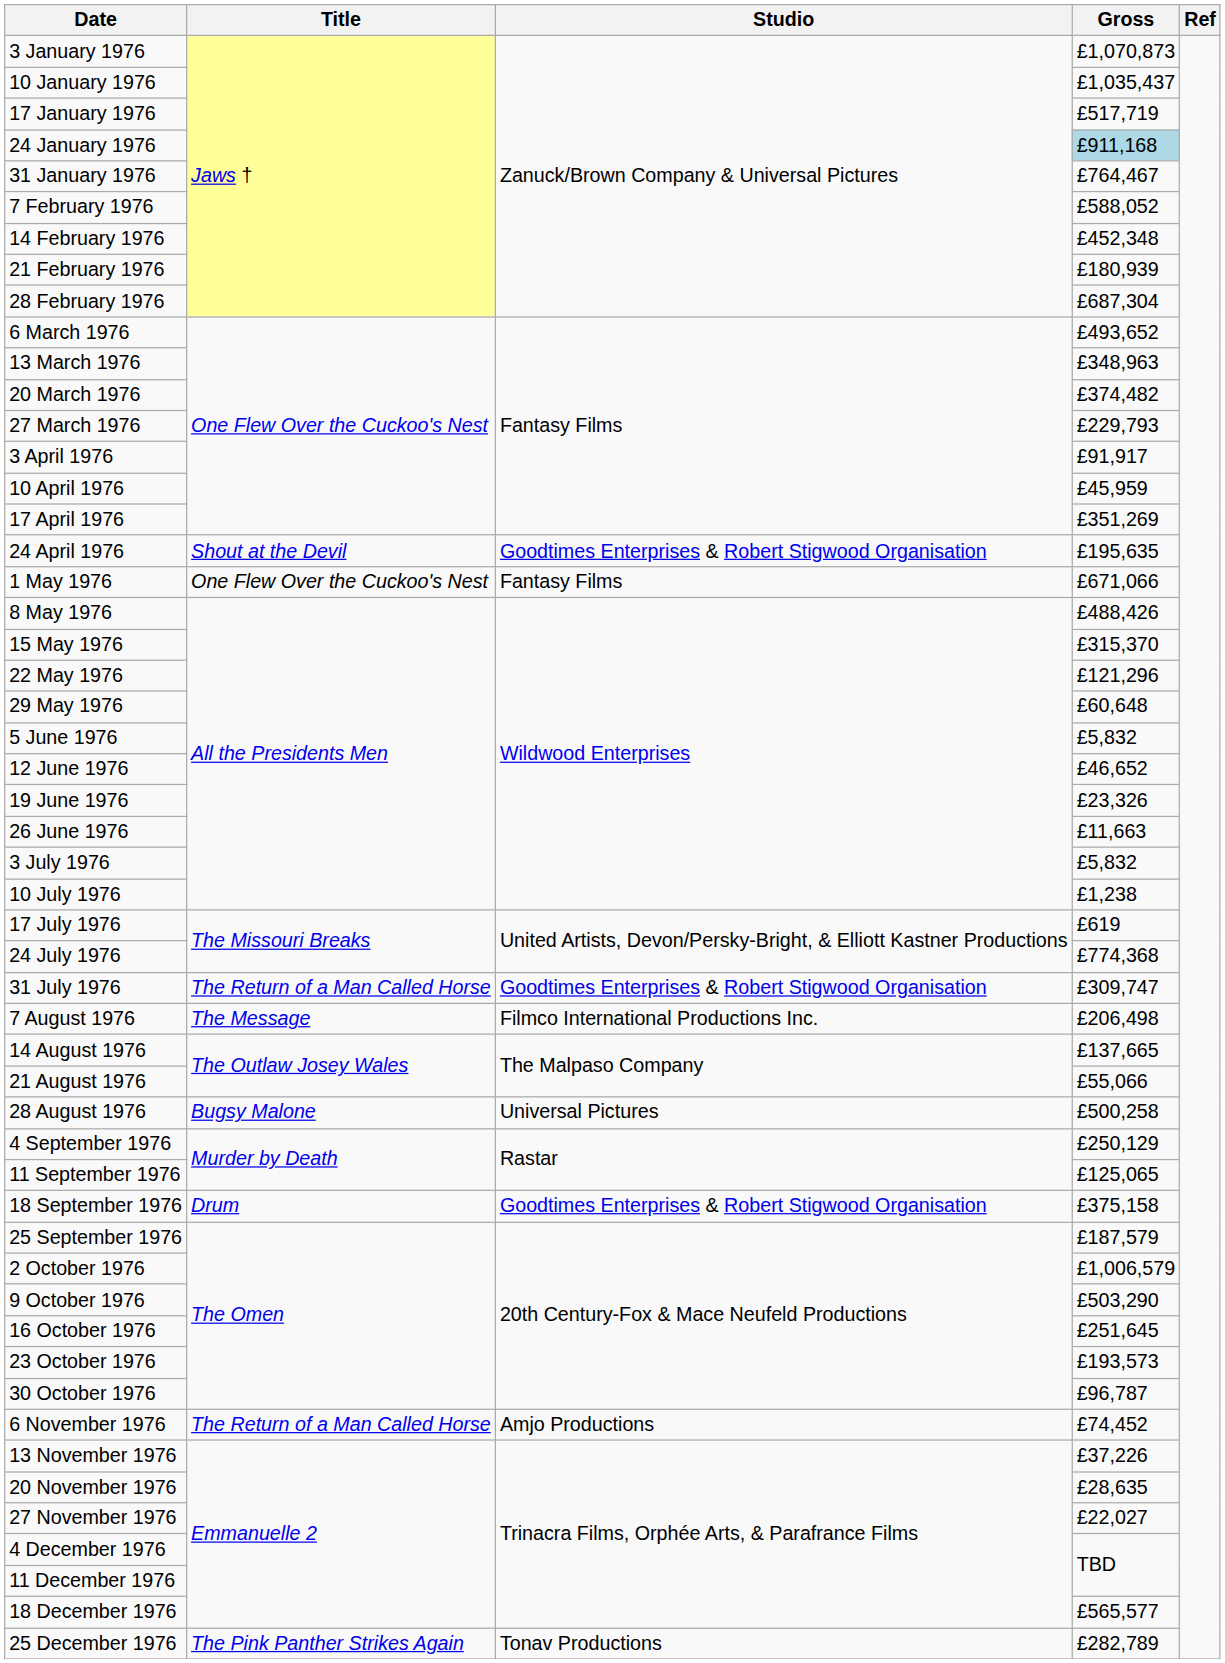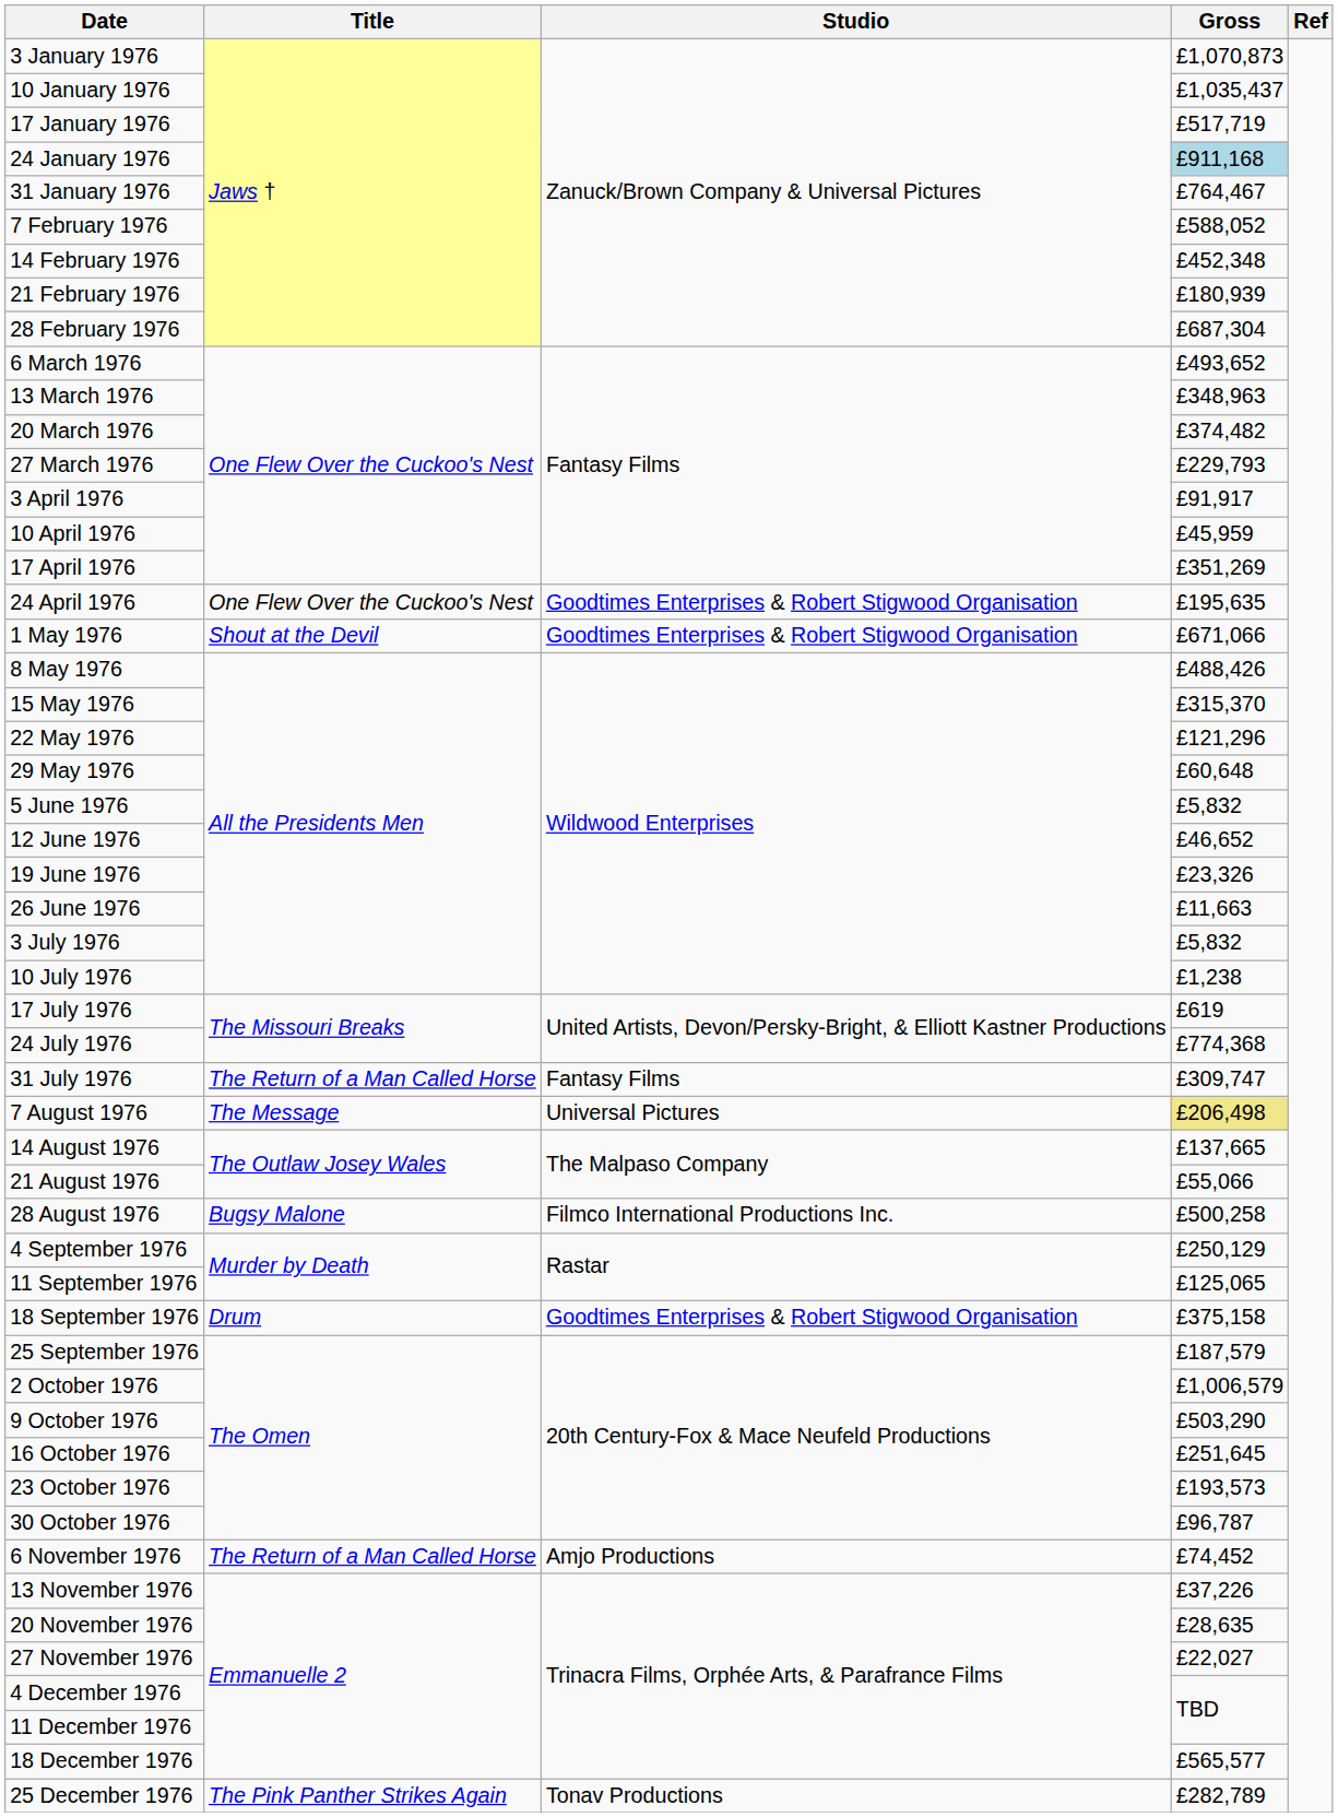24 April 1976 | Title: Shout at the Devil -> One Flew Over the Cuckoo's Nest
1 May 1976 | Title: One Flew Over the Cuckoo's Nest -> Shout at the Devil
1 May 1976 | Studio: Fantasy Films -> Goodtimes Enterprises & Robert Stigwood Organisation
31 July 1976 | Studio: Goodtimes Enterprises & Robert Stigwood Organisation -> Fantasy Films
7 August 1976 | Studio: Filmco International Productions Inc. -> Universal Pictures
7 August 1976 | Gross: no background -> khaki background
28 August 1976 | Studio: Universal Pictures -> Filmco International Productions Inc.
